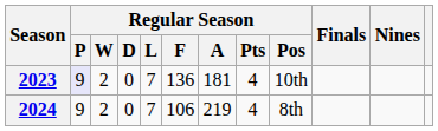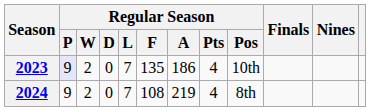2023 | Regular Season / F: 136 -> 135
2023 | Regular Season / A: 181 -> 186
2024 | Regular Season / F: 106 -> 108
